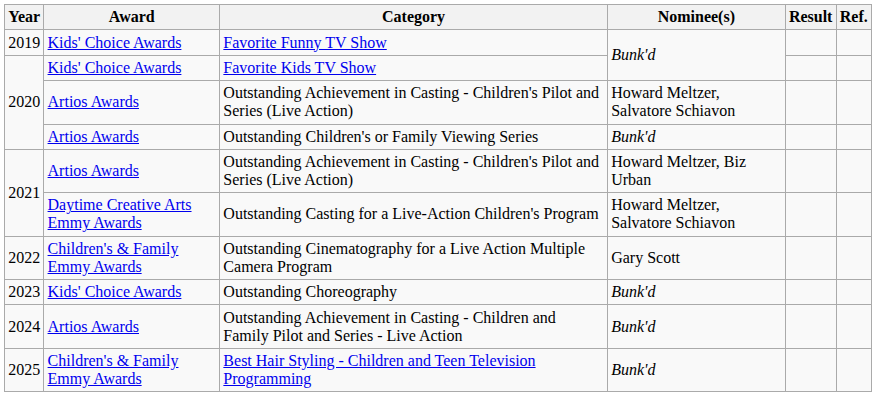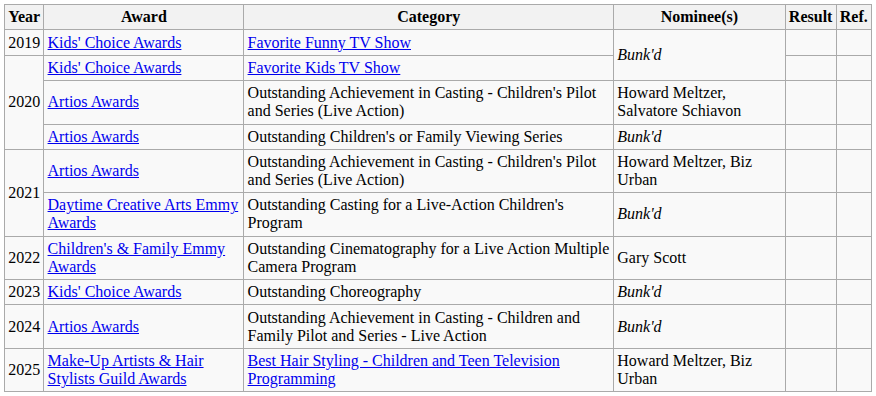Outstanding Casting for a Live-Action Children's Program | Nominee(s): Howard Meltzer, Salvatore Schiavon -> Bunk'd
Best Hair Styling - Children and Teen Television Programming | Award: Children's & Family Emmy Awards -> Make-Up Artists & Hair Stylists Guild Awards
Best Hair Styling - Children and Teen Television Programming | Nominee(s): Bunk'd -> Howard Meltzer, Biz Urban
